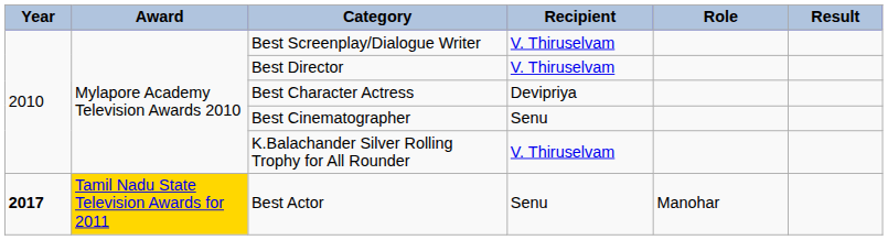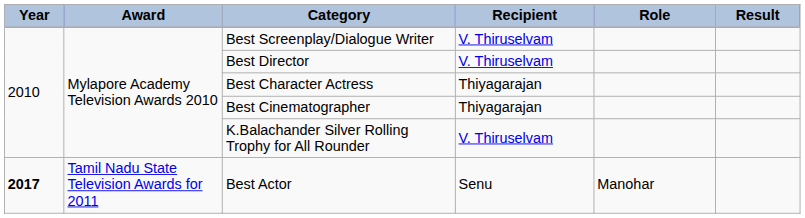Best Character Actress | Recipient: Devipriya -> Thiyagarajan
Best Cinematographer | Recipient: Senu -> Thiyagarajan
Best Actor | Award: gold background -> no background
